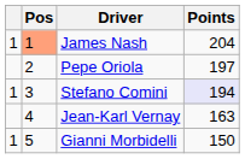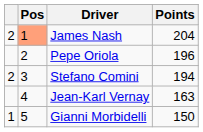James Nash | column 1: 1 -> 2
Pepe Oriola | Points: 197 -> 196
Stefano Comini | column 1: 1 -> 2
Stefano Comini | Points: lavender background -> no background
